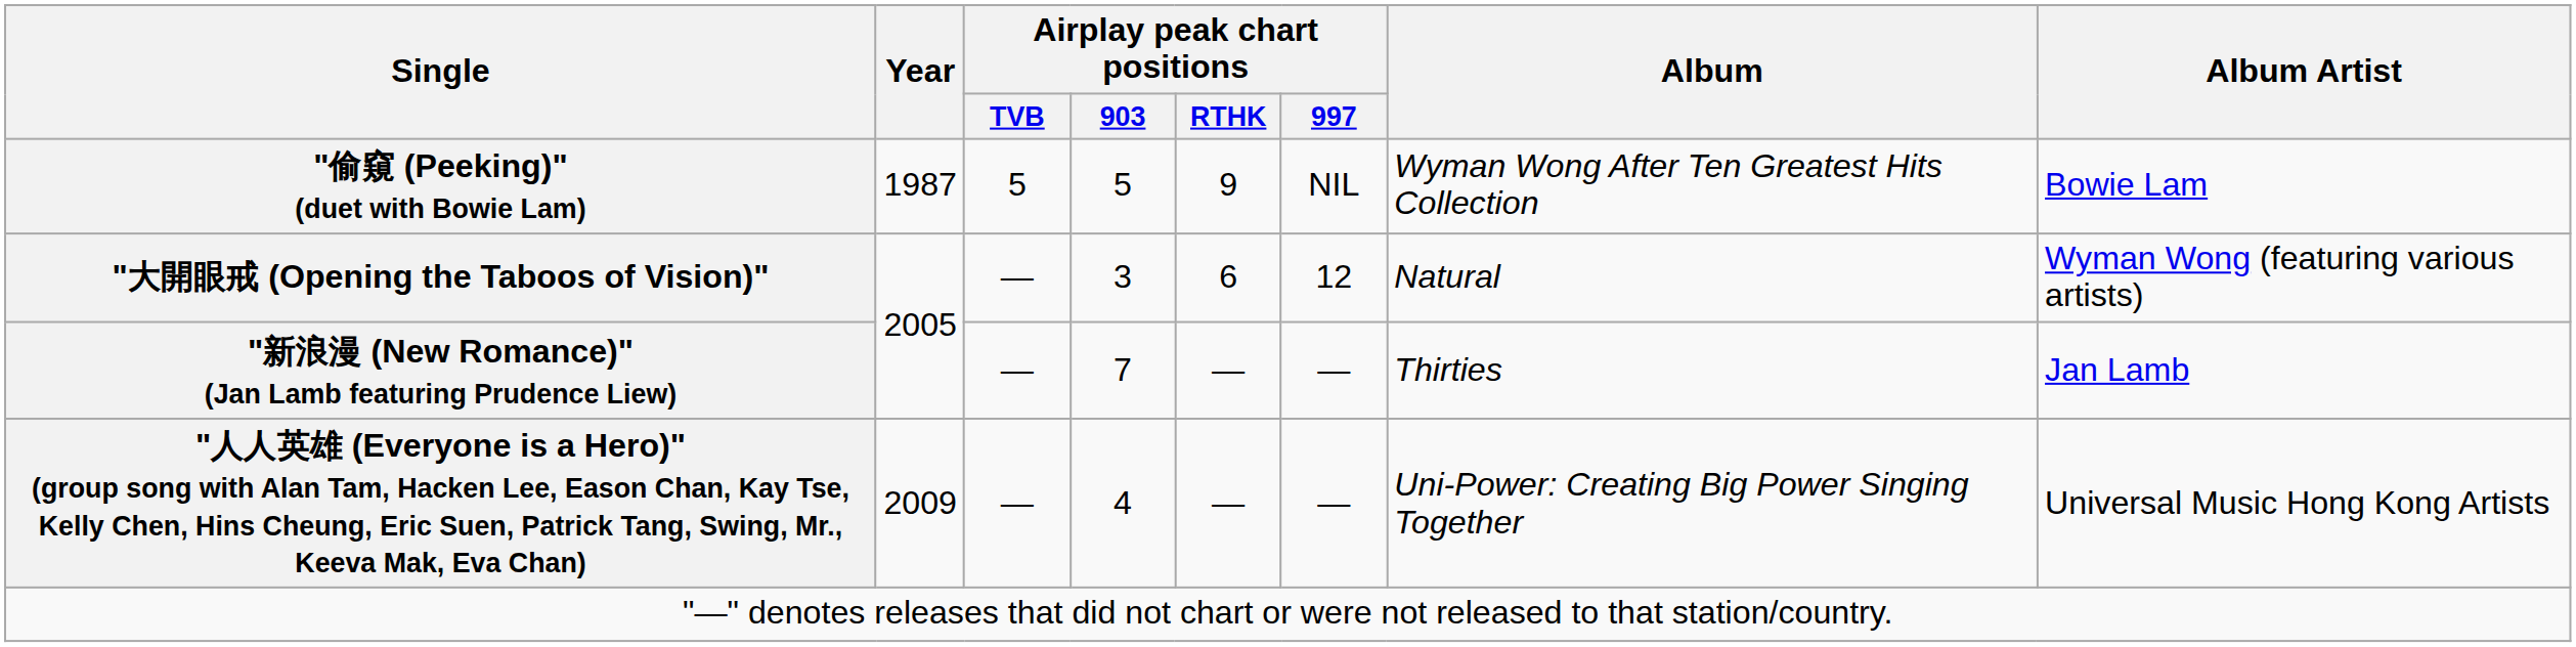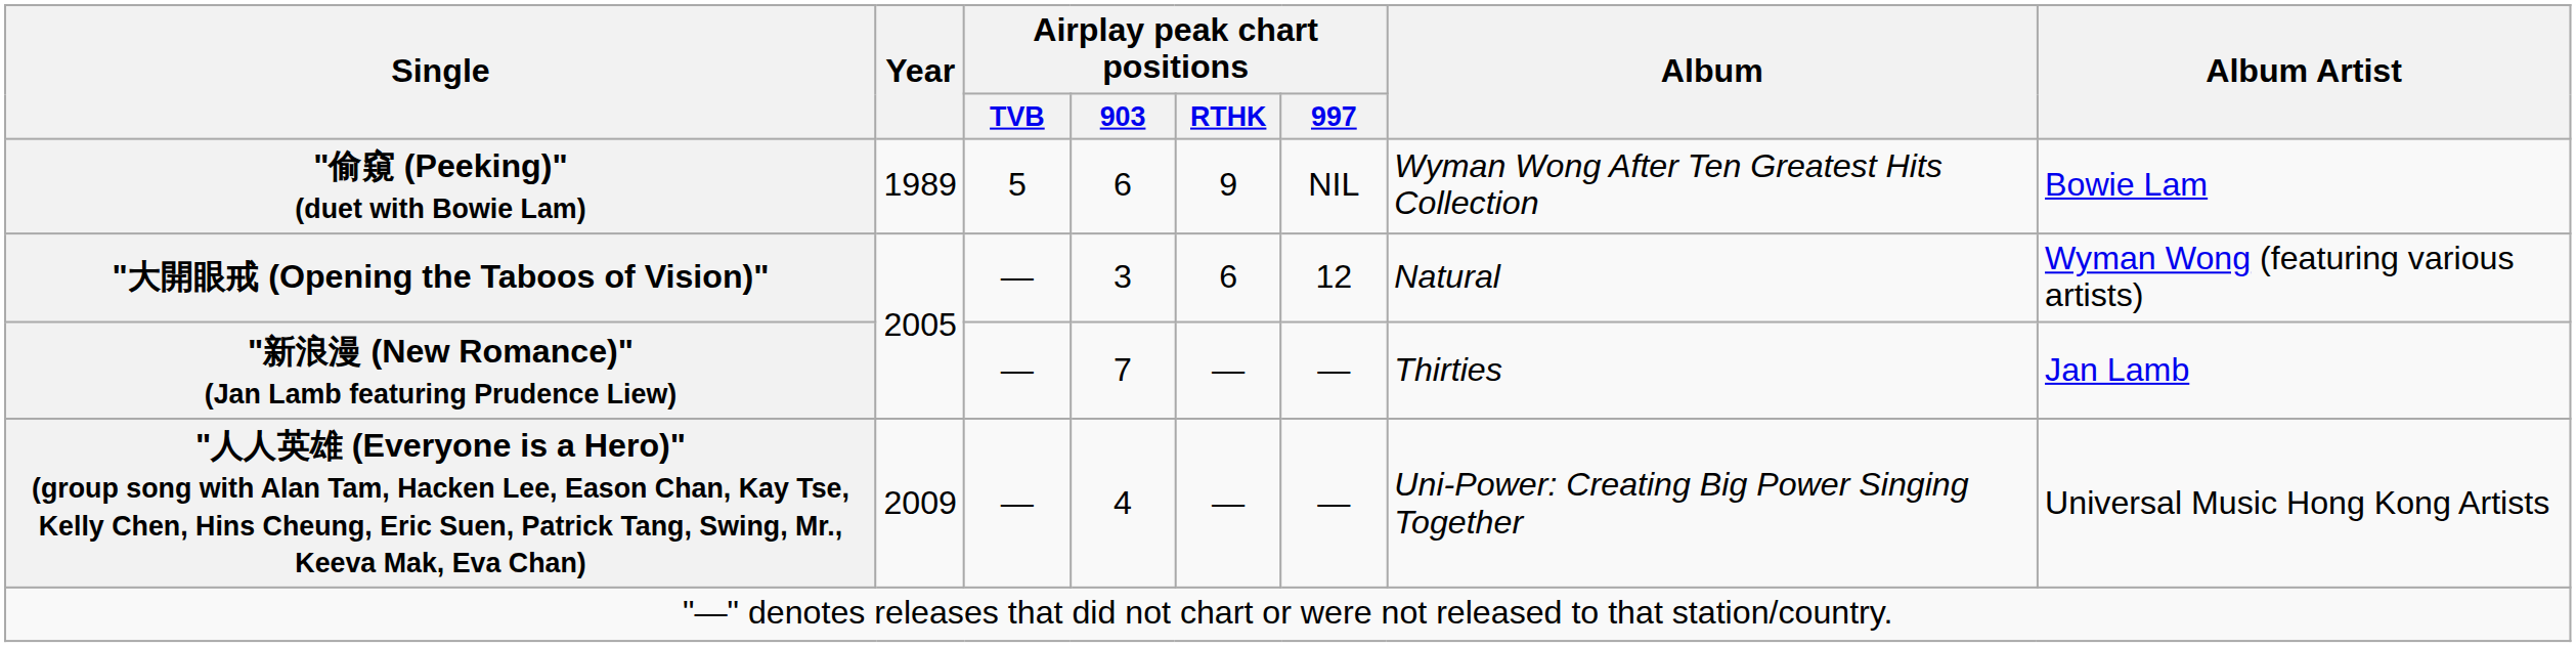"偷窺 (Peeking)" (duet with Bowie Lam) | Year: 1987 -> 1989
"偷窺 (Peeking)" (duet with Bowie Lam) | Airplay peak chart positions / 903: 5 -> 6
